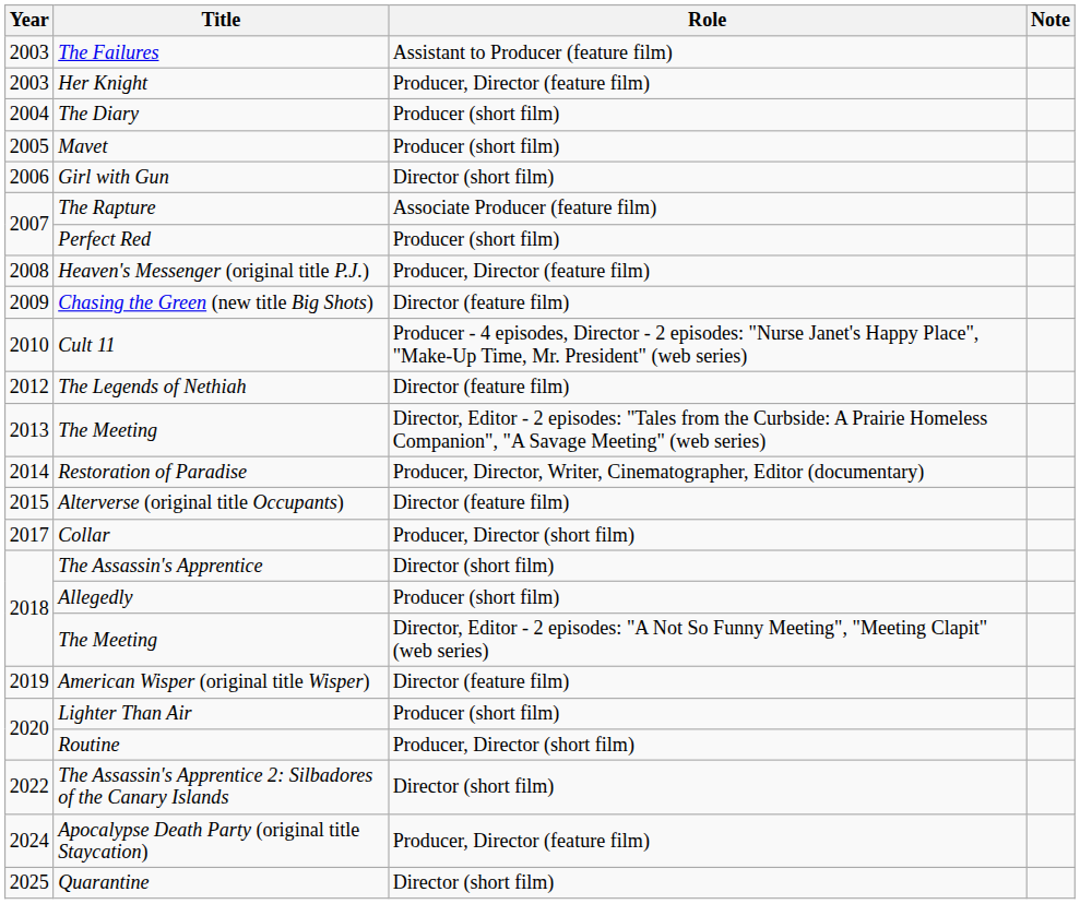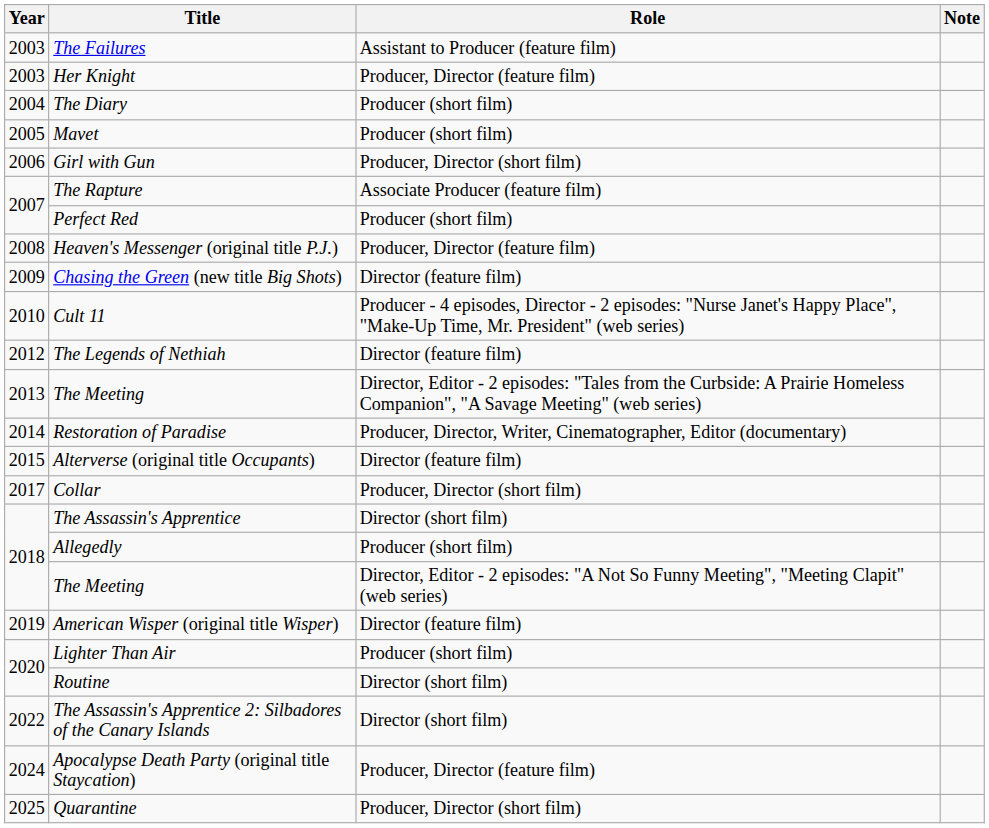Girl with Gun | Role: Director (short film) -> Producer, Director (short film)
Routine | Role: Producer, Director (short film) -> Director (short film)
Quarantine | Role: Director (short film) -> Producer, Director (short film)
